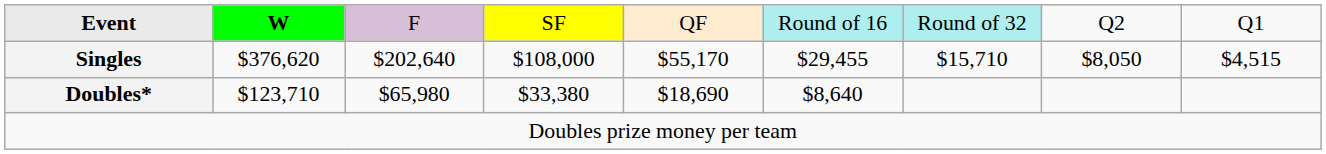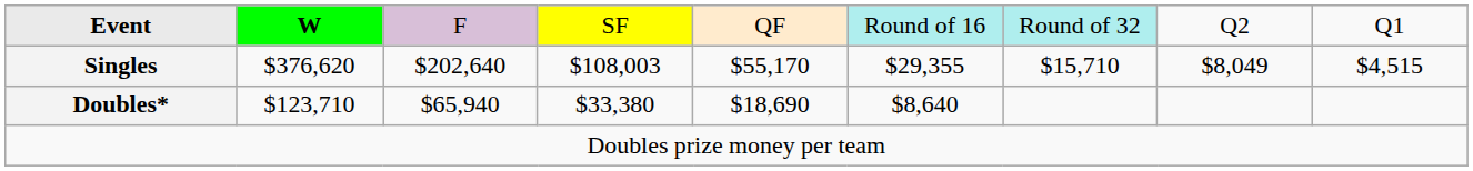Singles | column 4: $108,000 -> $108,003
Singles | column 6: $29,455 -> $29,355
Singles | column 8: $8,050 -> $8,049
Doubles* | column 3: $65,980 -> $65,940
